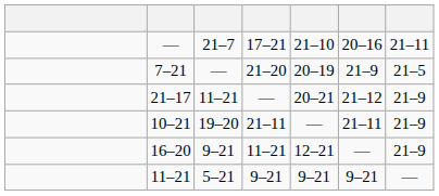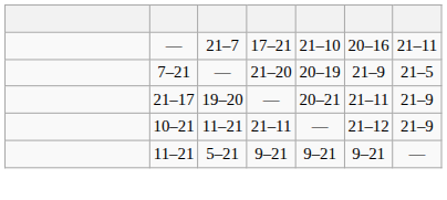21–17 | column 3: 11–21 -> 19–20
21–17 | column 6: 21–12 -> 21–11
10–21 | column 3: 19–20 -> 11–21
10–21 | column 6: 21–11 -> 21–12
- row: 16–20 | 9–21 | 11–21 | 12–21 | — | 21–9
